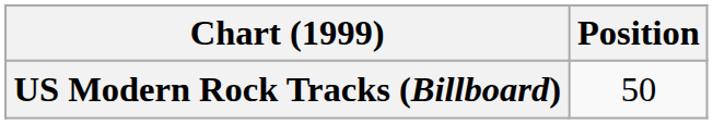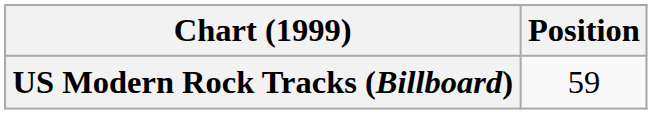US Modern Rock Tracks (Billboard) | Position: 50 -> 59
